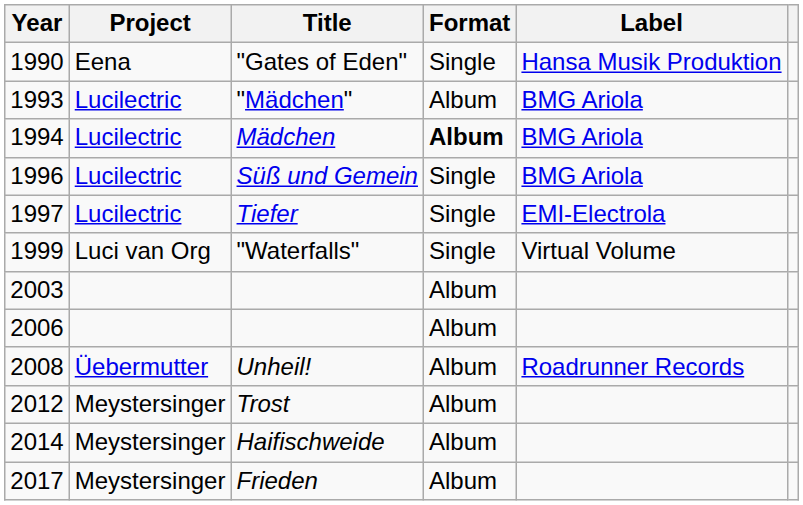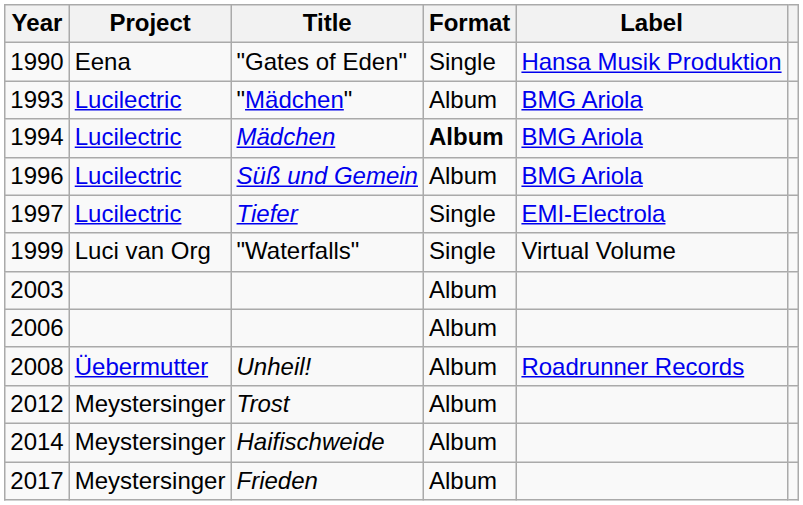Süß und Gemein | Format: Single -> Album
